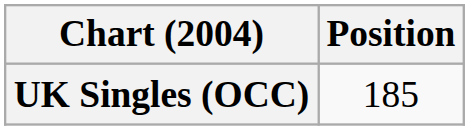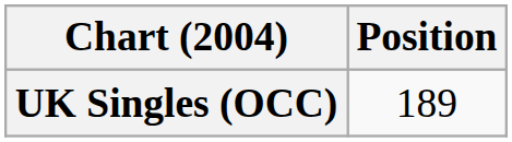UK Singles (OCC) | Position: 185 -> 189
